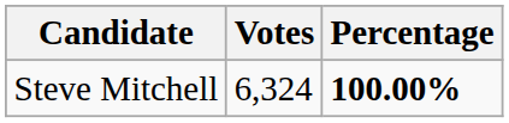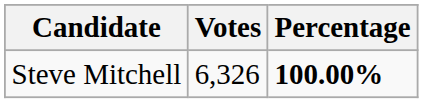Steve Mitchell | Votes: 6,324 -> 6,326
